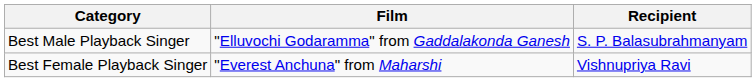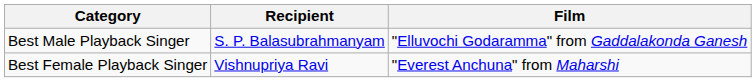columns swapped: Recipient <-> Film
